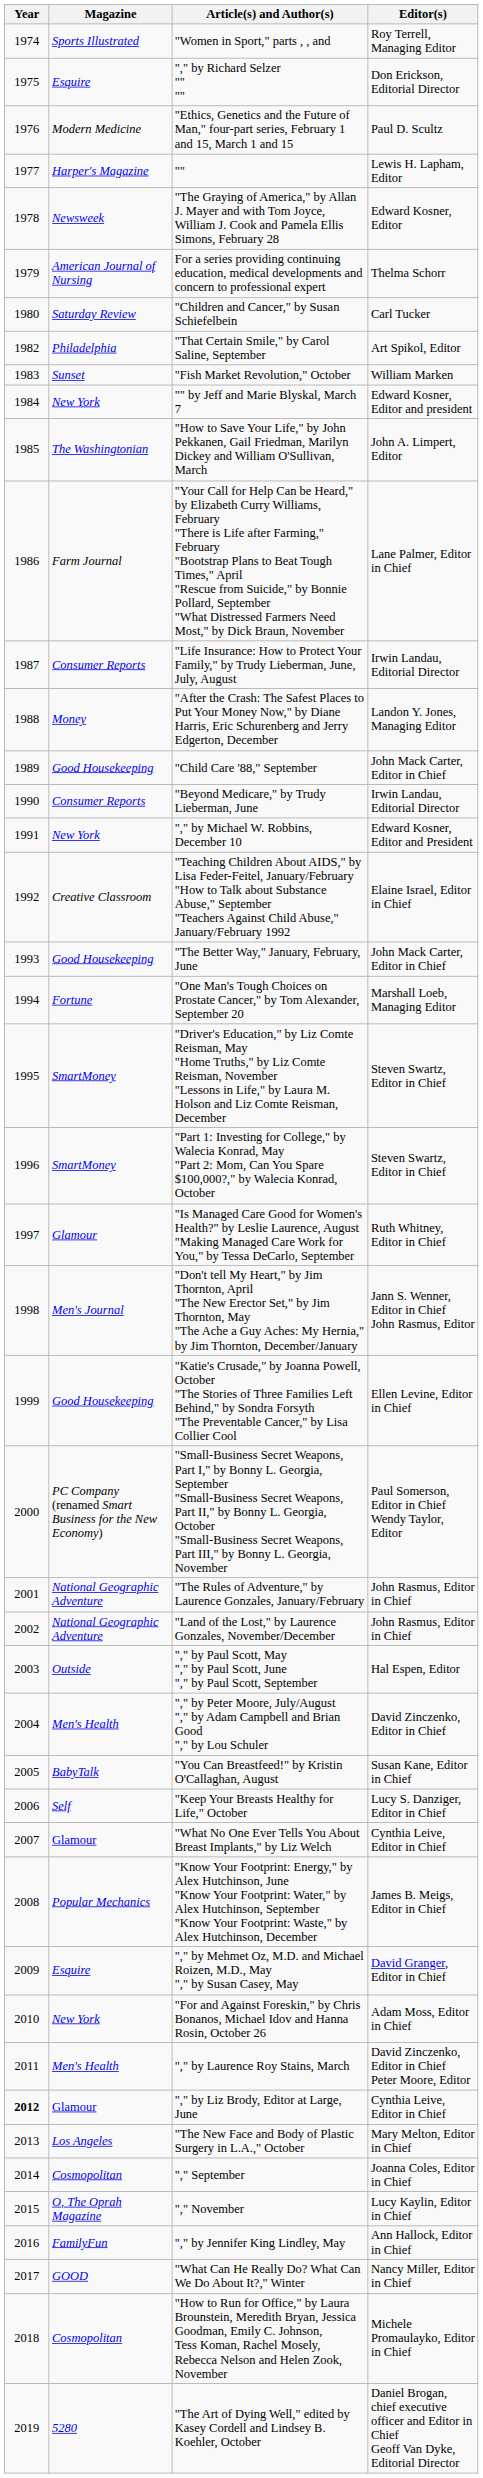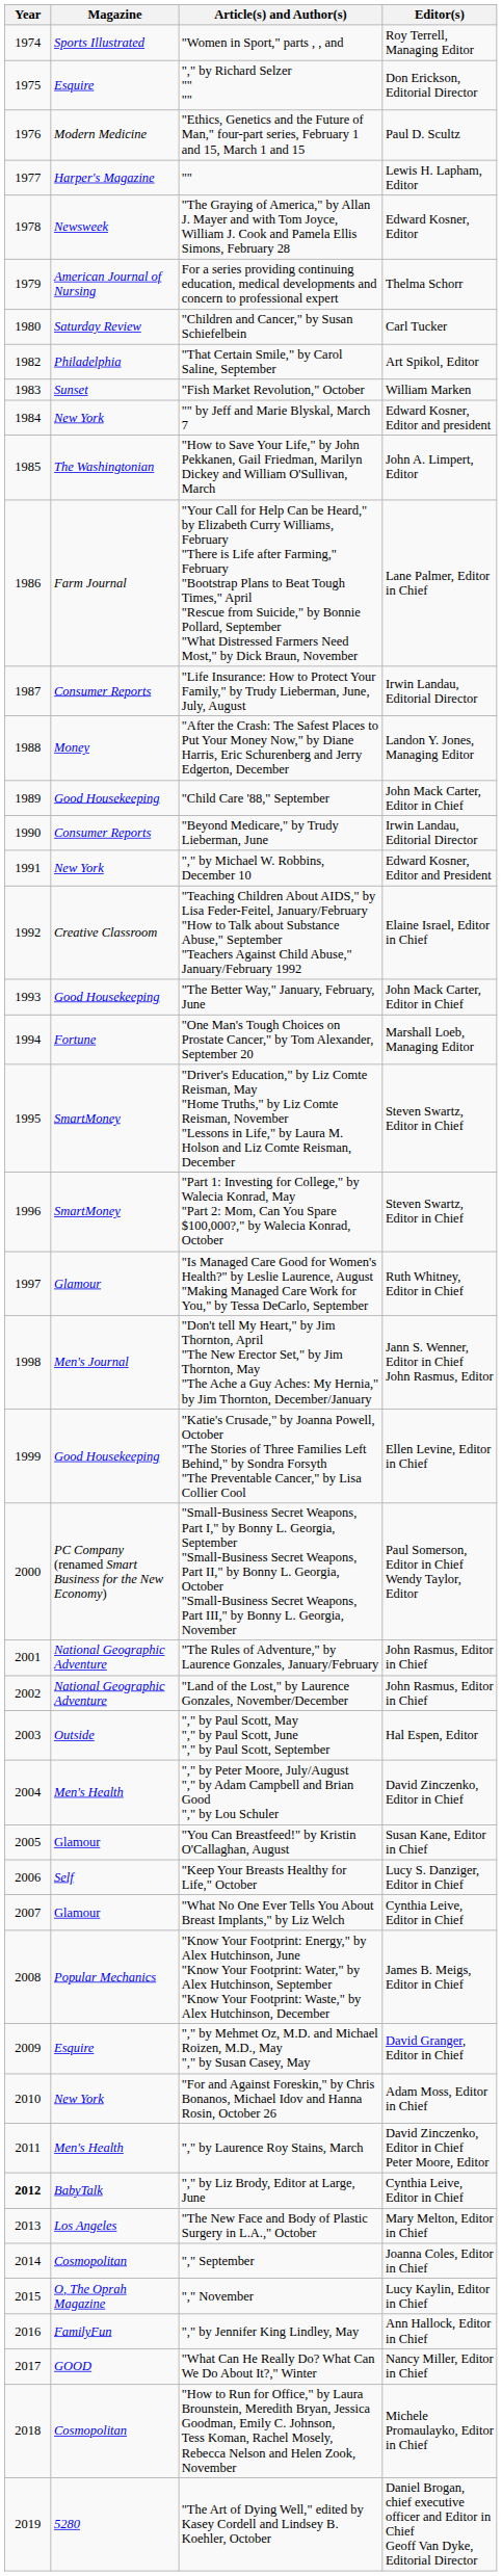"You Can Breastfeed!" by Kristin O'Callaghan, August | Magazine: BabyTalk -> Glamour
"," by Liz Brody, Editor at Large, June | Magazine: Glamour -> BabyTalk
